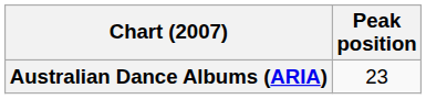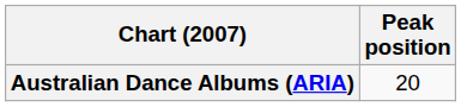Australian Dance Albums (ARIA) | Peak position: 23 -> 20
